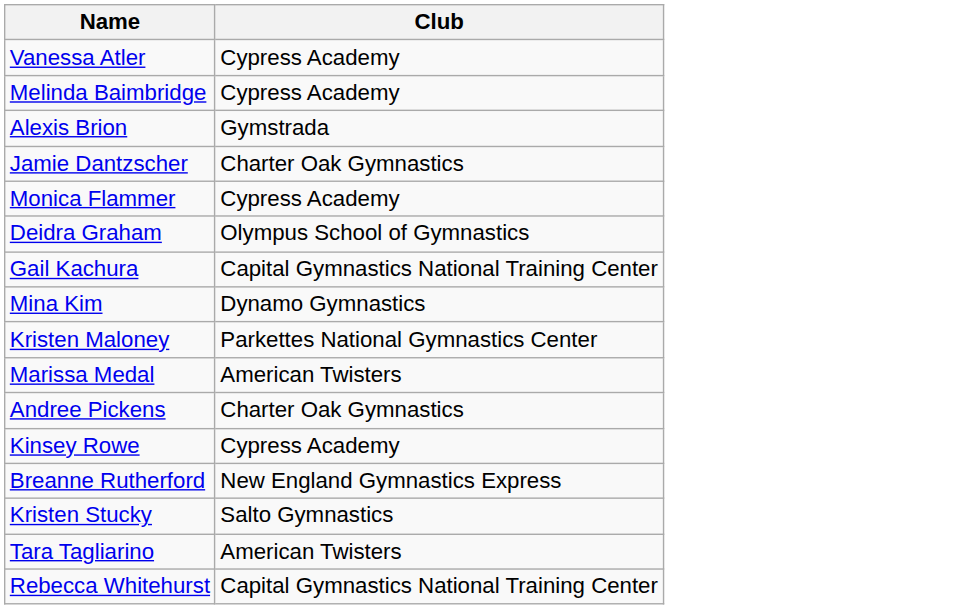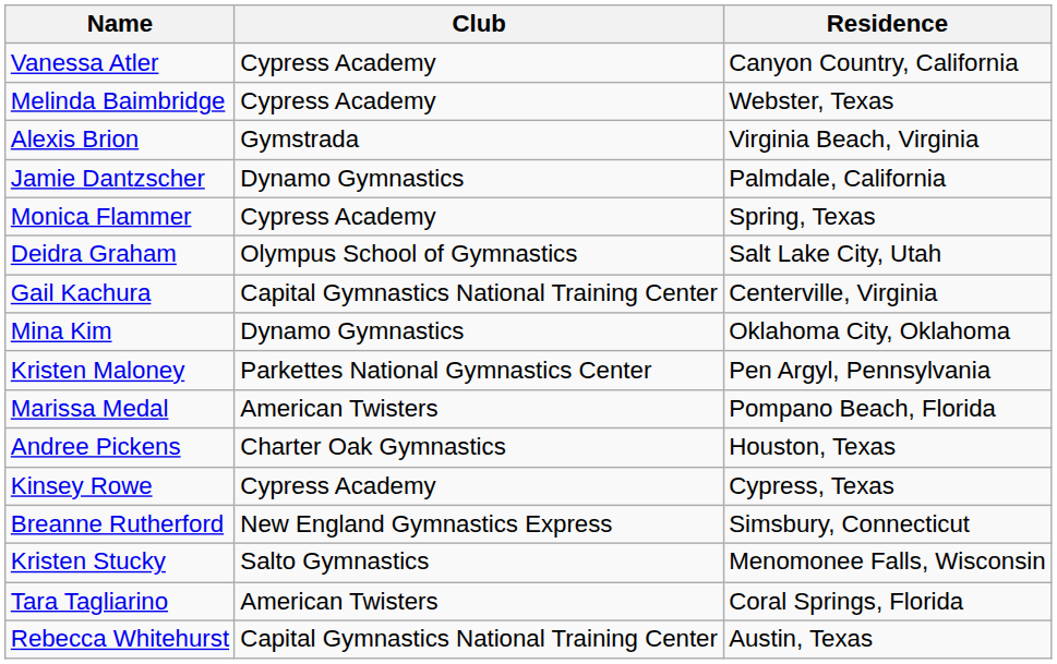+ column: Residence | Canyon Country, California | Webster, Texas | Virginia Beach, Virginia | Palmdale, California | Spring, Texas | Salt Lake City, Utah | Centerville, Virginia | Oklahoma City, Oklahoma | Pen Argyl, Pennsylvania | Pompano Beach, Florida | Houston, Texas | Cypress, Texas | Simsbury, Connecticut | Menomonee Falls, Wisconsin | Coral Springs, Florida | Austin, Texas
Jamie Dantzscher | Club: Charter Oak Gymnastics -> Dynamo Gymnastics
